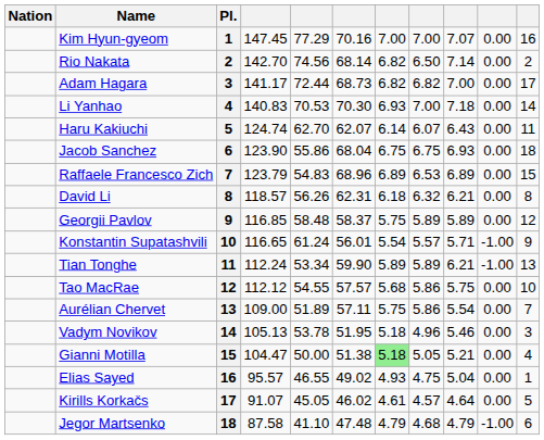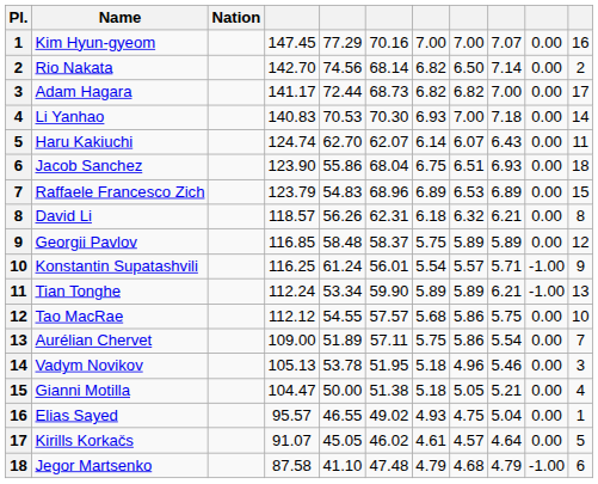columns swapped: Pl. <-> Nation
Jacob Sanchez | column 8: 6.75 -> 6.51
Konstantin Supatashvili | column 4: 116.65 -> 116.25
Gianni Motilla | column 7: lightgreen background -> no background
